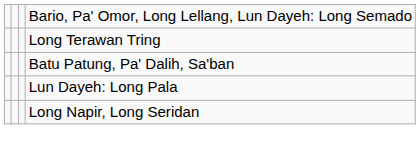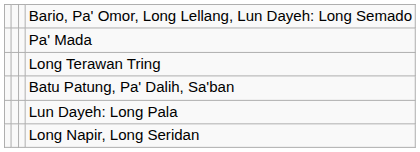+ row: Pa' Mada
